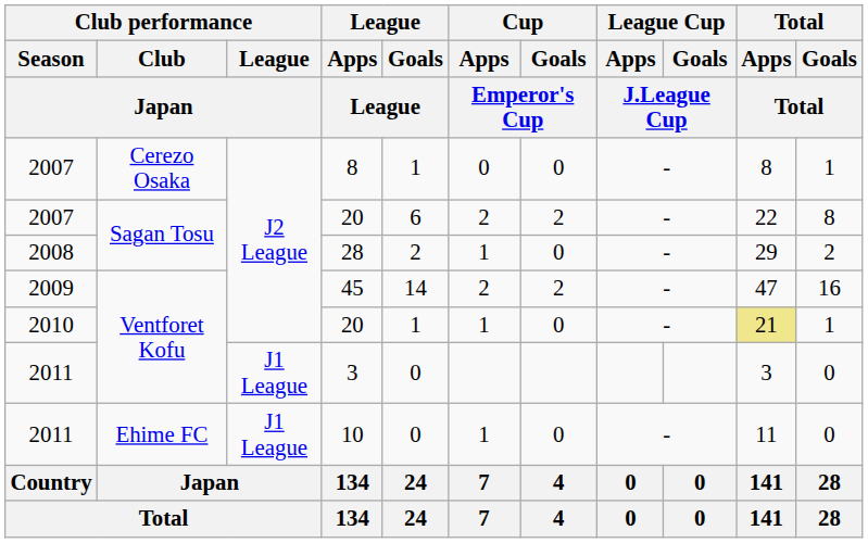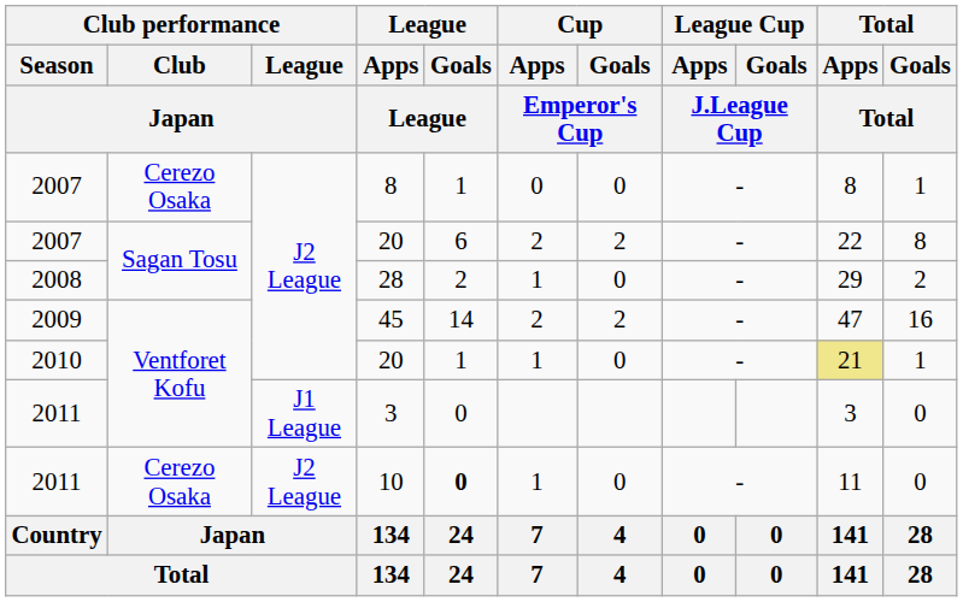10 | Club performance / Club / Japan: Ehime FC -> Cerezo Osaka
10 | Club performance / League / Japan: J1 League -> J2 League
10 | League / Goals / League: normal -> bold
